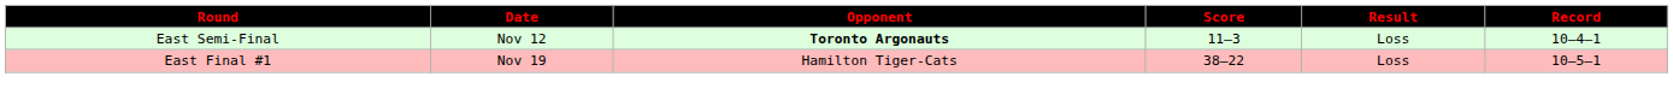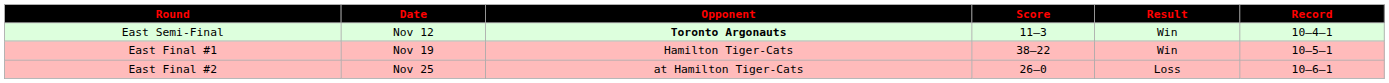East Semi-Final | Result: Loss -> Win
East Final #1 | Result: Loss -> Win
+ row: East Final #2 | Nov 25 | at Hamilton Tiger-Cats | 26–0 | Loss | 10–6–1
